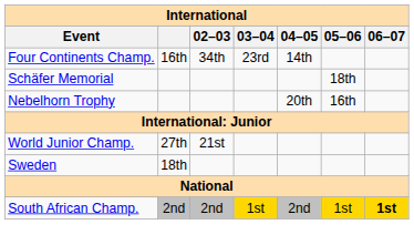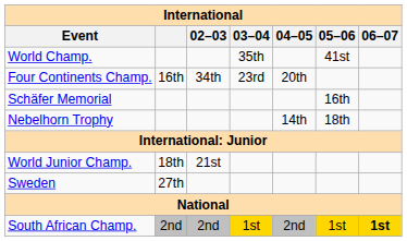+ row: World Champ. | 35th | 41st
Four Continents Champ. | 04–05: 14th -> 20th
Schäfer Memorial | 05–06: 18th -> 16th
Nebelhorn Trophy | 04–05: 20th -> 14th
Nebelhorn Trophy | 05–06: 16th -> 18th
World Junior Champ. | column 2: 27th -> 18th
Sweden | column 2: 18th -> 27th
